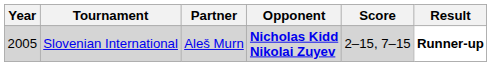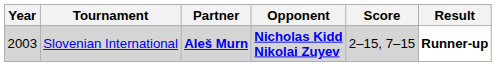Slovenian International | Year: 2005 -> 2003
Slovenian International | Partner: normal -> bold
